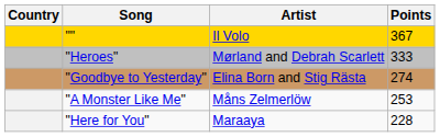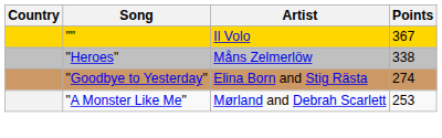"Heroes" | Artist: Mørland and Debrah Scarlett -> Måns Zelmerlöw
"Heroes" | Points: 333 -> 338
"A Monster Like Me" | Artist: Måns Zelmerlöw -> Mørland and Debrah Scarlett
- row: "Here for You" | Maraaya | 228
